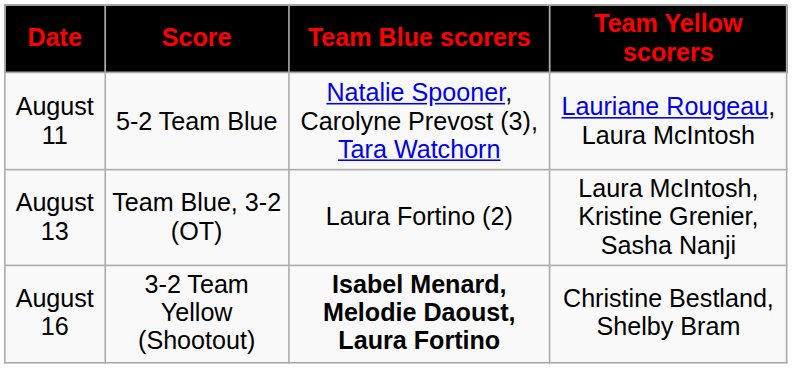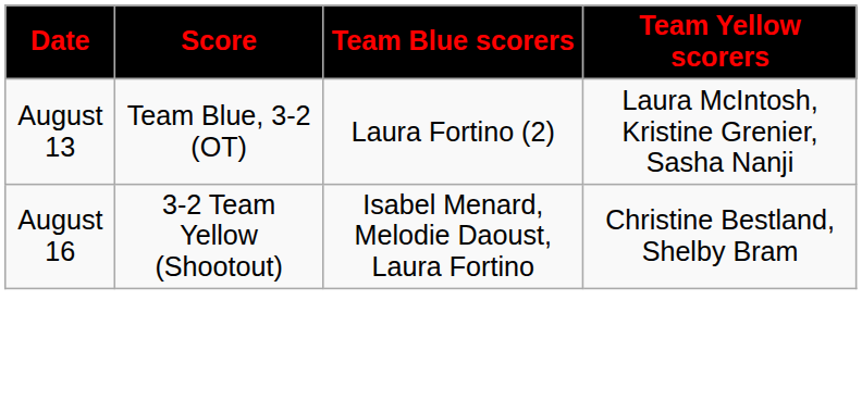- row: August 11 | 5-2 Team Blue | Natalie Spooner, Carolyne Prevost (3), Tara Watchorn | Lauriane Rougeau, Laura McIntosh
August 16 | Team Blue scorers: bold -> normal
